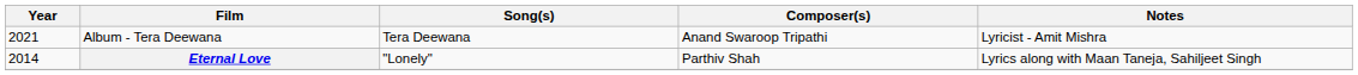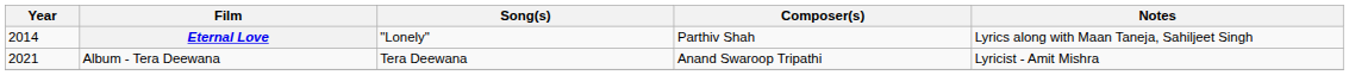rows swapped: Eternal Love <-> Album - Tera Deewana
